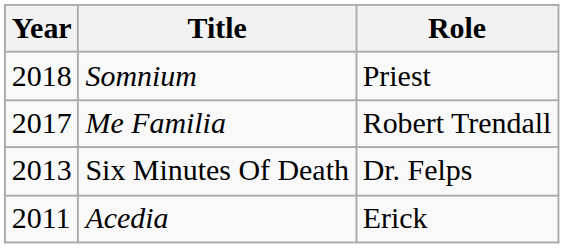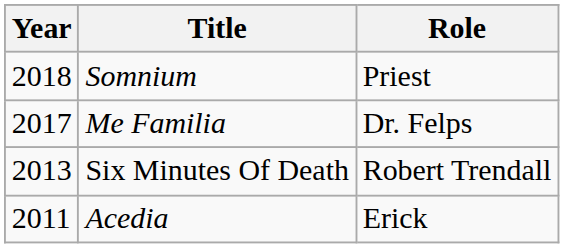Me Familia | Role: Robert Trendall -> Dr. Felps
Six Minutes Of Death | Role: Dr. Felps -> Robert Trendall
